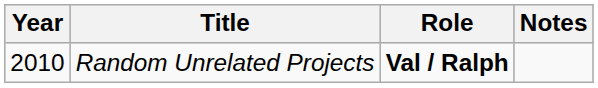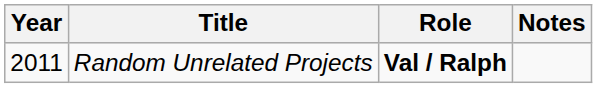Random Unrelated Projects | Year: 2010 -> 2011
